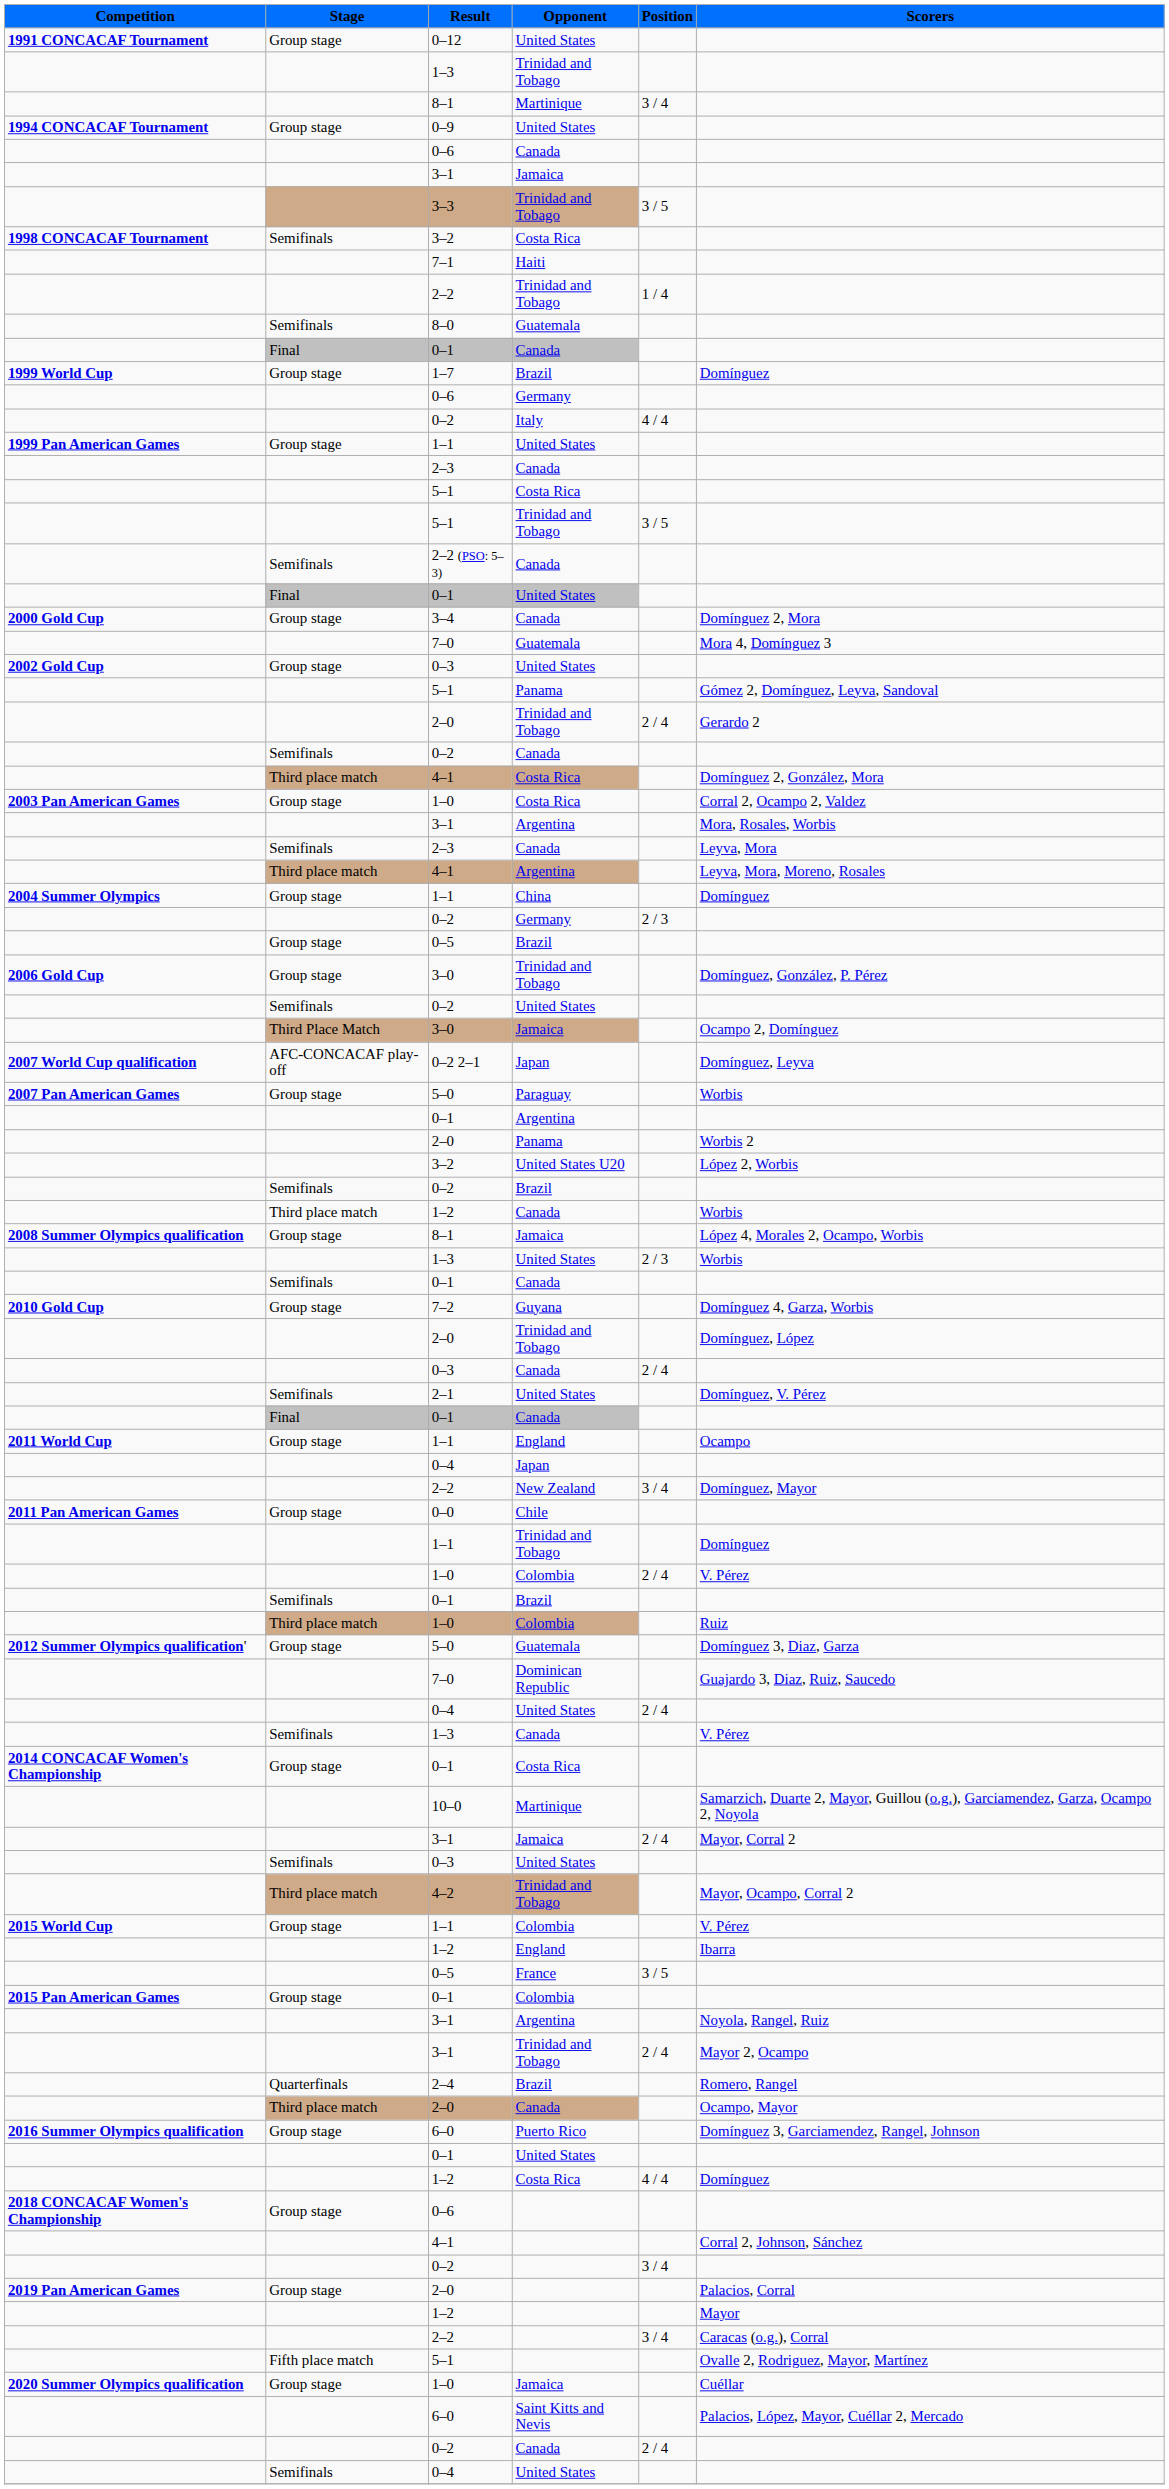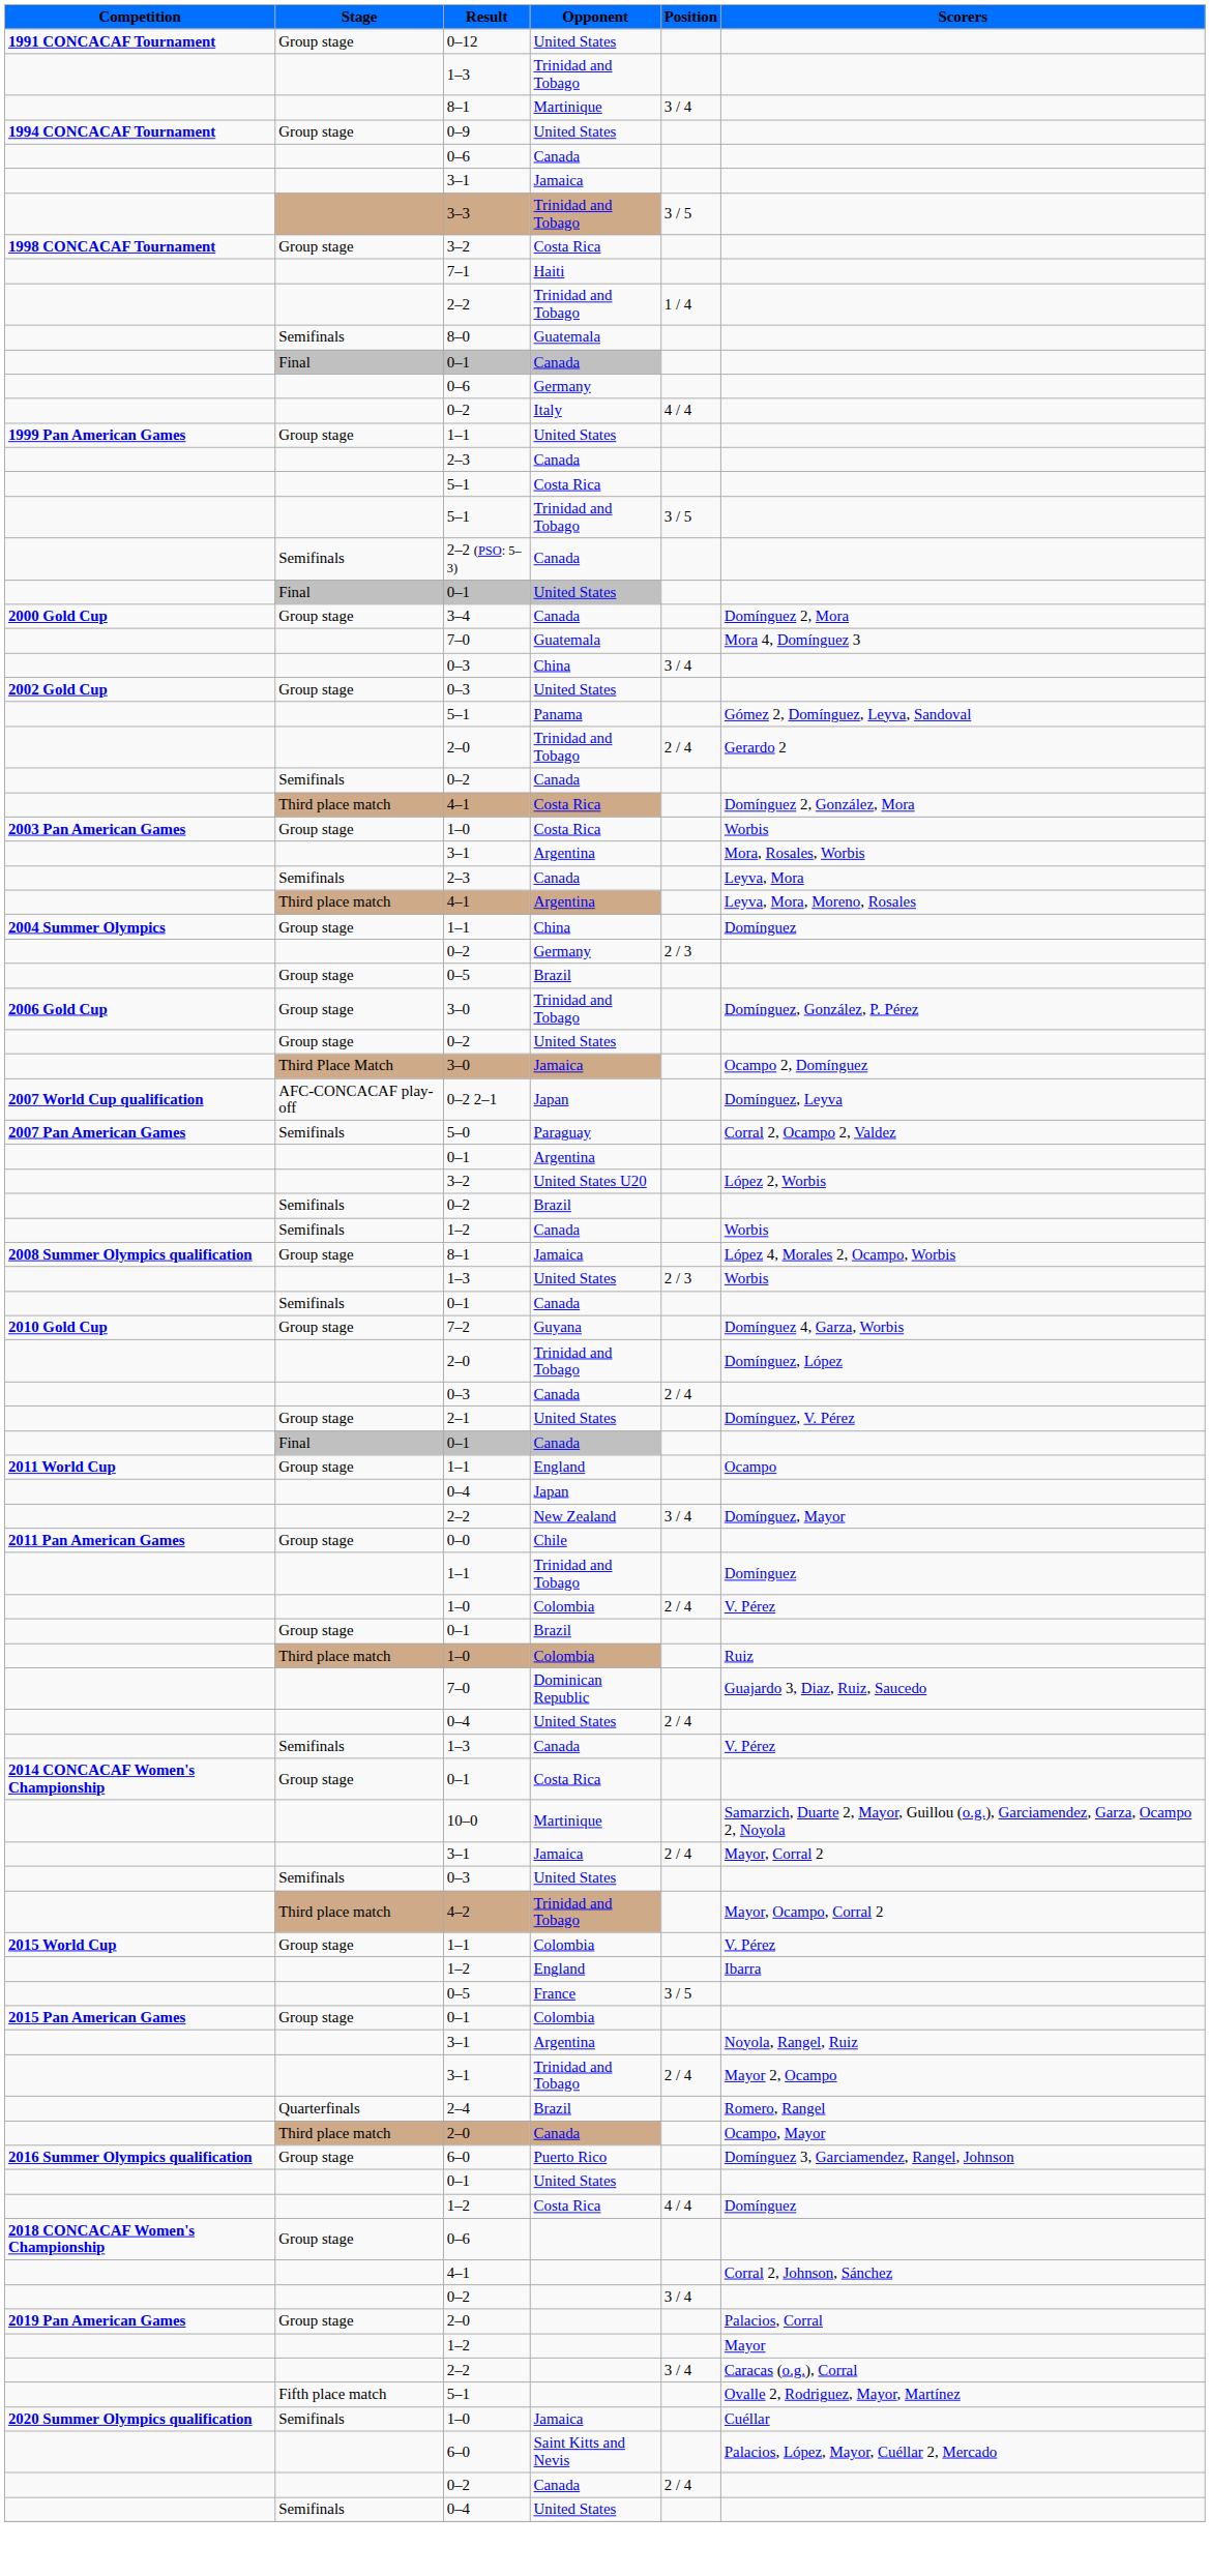3–2 / Costa Rica | Stage: Semifinals -> Group stage
- row: 1999 World Cup | Group stage | 1–7 | Brazil | Domínguez
+ row: 0–3 | China | 3 / 4
1–0 / Costa Rica | Scorers: Corral 2, Ocampo 2, Valdez -> Worbis
0–2 / United States | Stage: Semifinals -> Group stage
5–0 / Paraguay | Stage: Group stage -> Semifinals
5–0 / Paraguay | Scorers: Worbis -> Corral 2, Ocampo 2, Valdez
- row: 2–0 | Panama | Worbis 2
1–2 / Canada | Stage: Third place match -> Semifinals
2–1 | Stage: Semifinals -> Group stage
0–1 / Brazil | Stage: Semifinals -> Group stage
- row: 2012 Summer Olympics qualification' | Group stage | 5–0 | Guatemala | Domínguez 3, Diaz, Garza
1–0 / Jamaica | Stage: Group stage -> Semifinals
